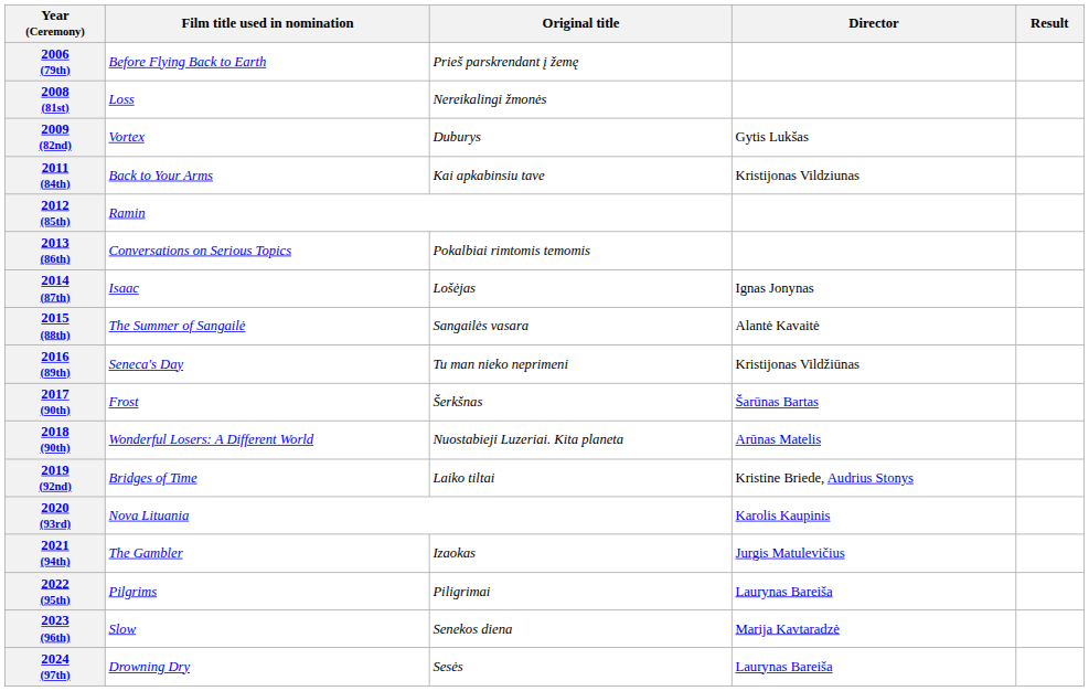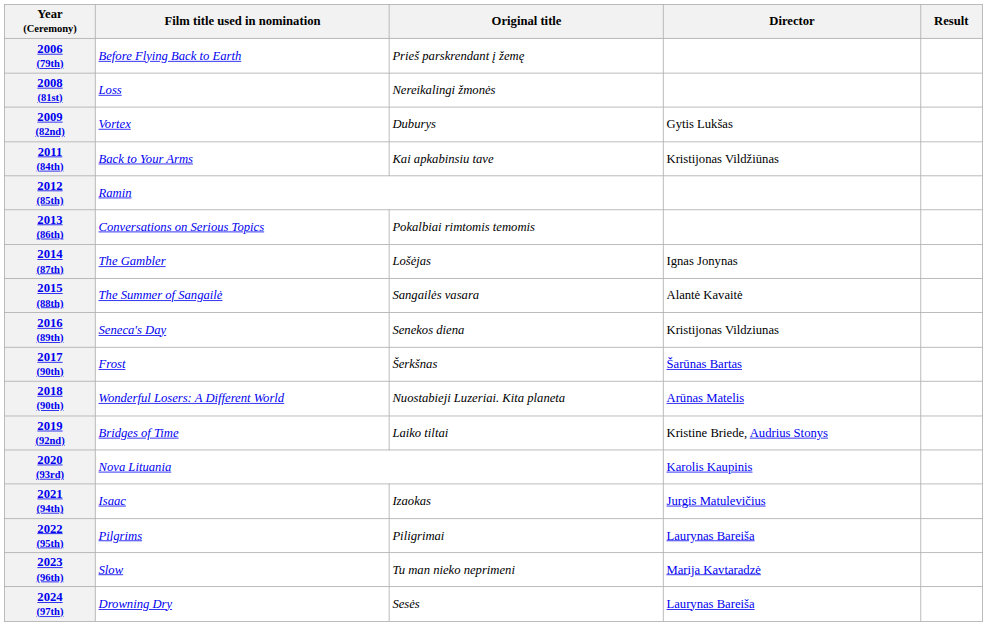2011 (84th) | Director: Kristijonas Vildziunas -> Kristijonas Vildžiūnas
2014 (87th) | Film title used in nomination: Isaac -> The Gambler
2016 (89th) | Original title: Tu man nieko neprimeni -> Senekos diena
2016 (89th) | Director: Kristijonas Vildžiūnas -> Kristijonas Vildziunas
2021 (94th) | Film title used in nomination: The Gambler -> Isaac
2023 (96th) | Original title: Senekos diena -> Tu man nieko neprimeni
